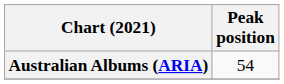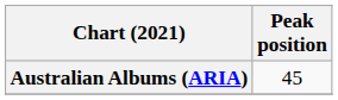Australian Albums (ARIA) | Peak position: 54 -> 45
